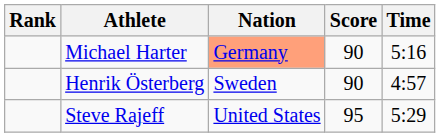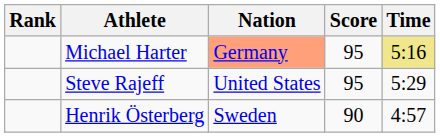Michael Harter | Score: 90 -> 95
Michael Harter | Time: no background -> khaki background
rows swapped: Steve Rajeff <-> Henrik Österberg
